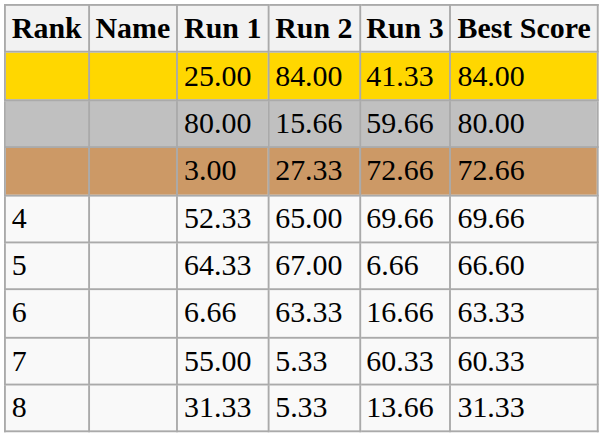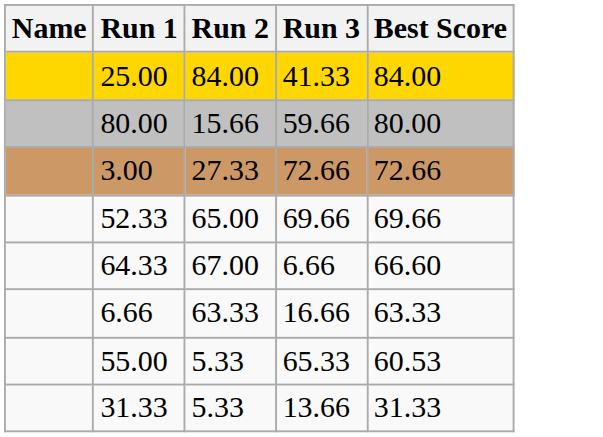- column: Rank | 4 | 5 | 6 | 7 | 8
55.00 | Run 3: 60.33 -> 65.33
55.00 | Best Score: 60.33 -> 60.53
